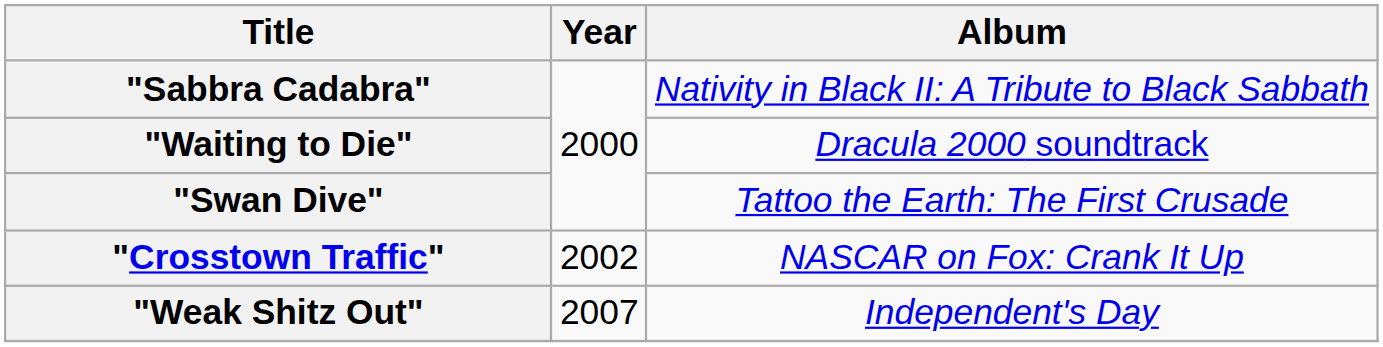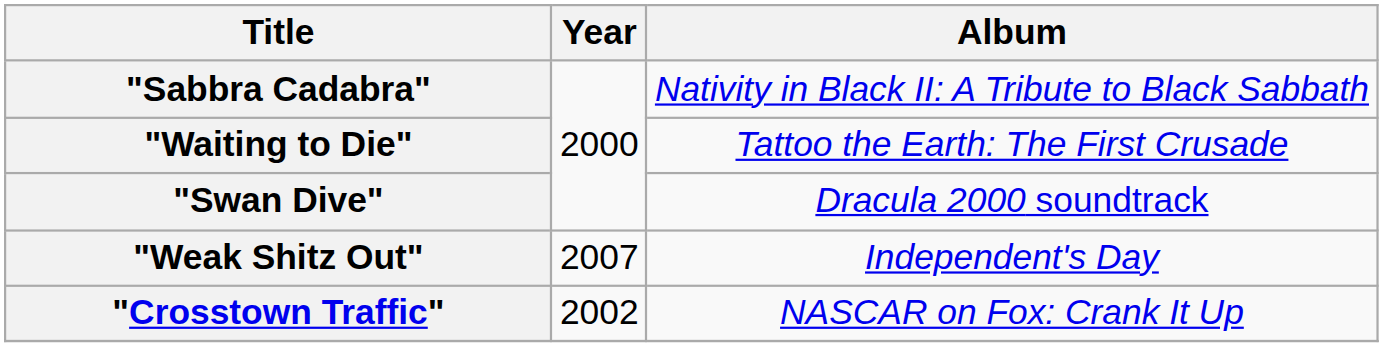"Waiting to Die" | Album: Dracula 2000 soundtrack -> Tattoo the Earth: The First Crusade
"Swan Dive" | Album: Tattoo the Earth: The First Crusade -> Dracula 2000 soundtrack
rows swapped: "Crosstown Traffic" <-> "Weak Shitz Out"
